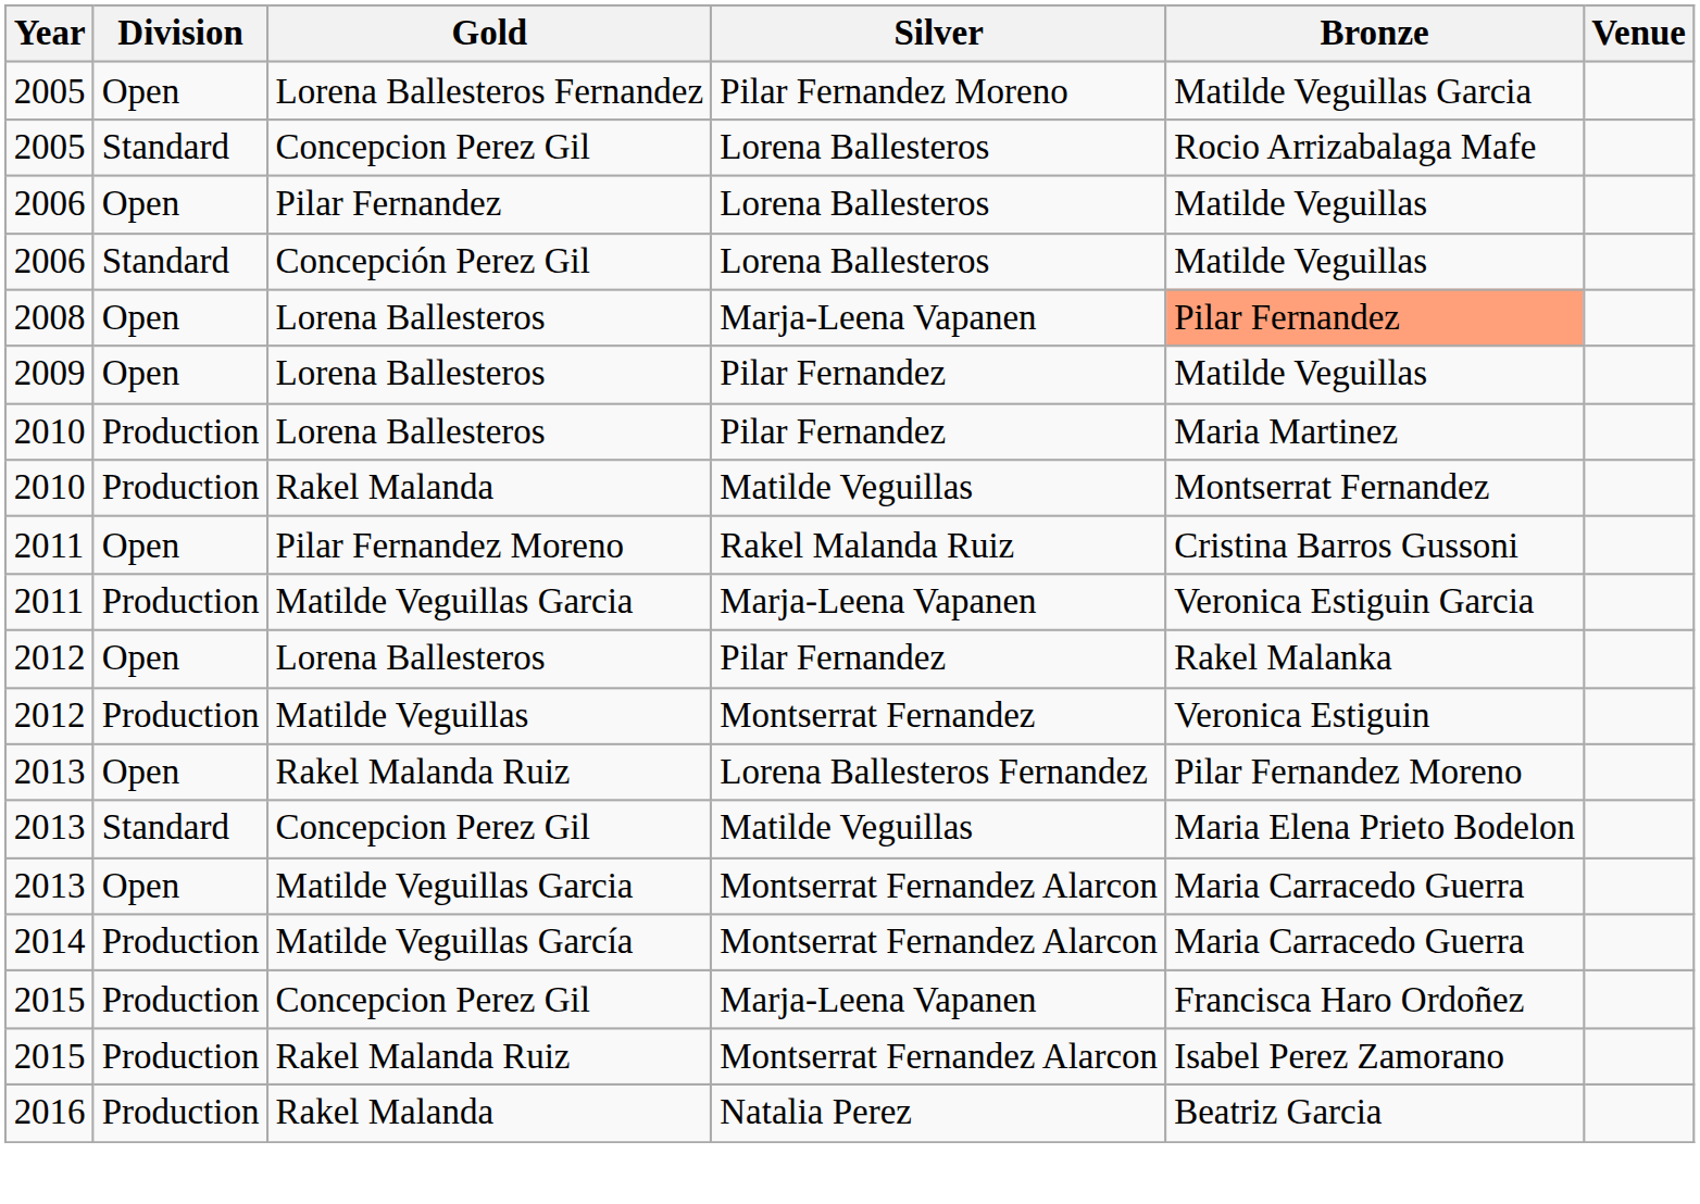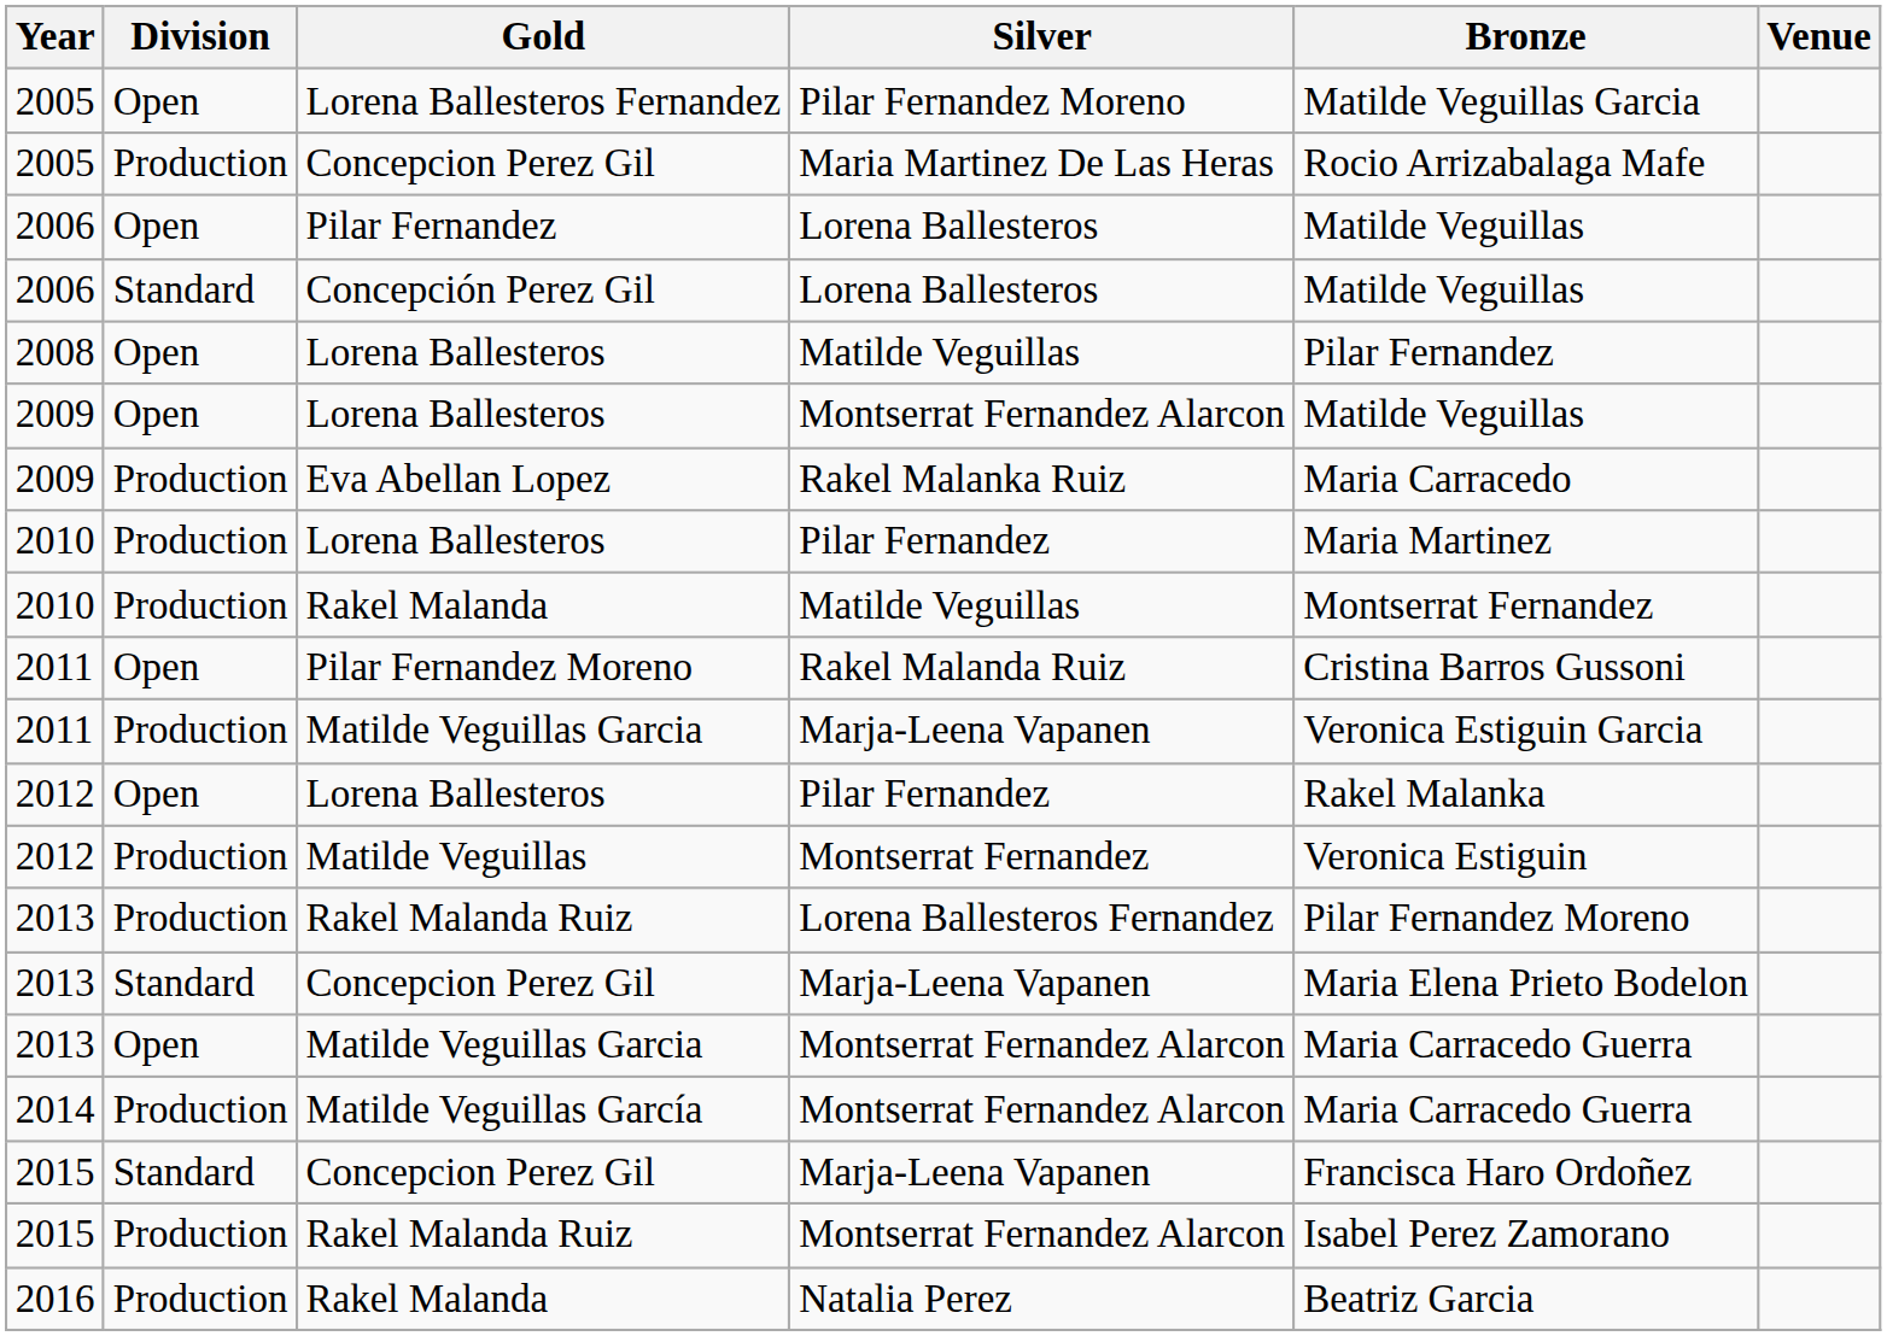2005 / Concepcion Perez Gil | Division: Standard -> Production
2005 / Concepcion Perez Gil | Silver: Lorena Ballesteros -> Maria Martinez De Las Heras
2008 / Lorena Ballesteros | Silver: Marja-Leena Vapanen -> Matilde Veguillas
2008 / Lorena Ballesteros | Bronze: lightsalmon background -> no background
2009 / Lorena Ballesteros | Silver: Pilar Fernandez -> Montserrat Fernandez Alarcon
+ row: 2009 | Production | Eva Abellan Lopez | Rakel Malanka Ruiz | Maria Carracedo
2013 / Rakel Malanda Ruiz | Division: Open -> Production
2013 / Concepcion Perez Gil | Silver: Matilde Veguillas -> Marja-Leena Vapanen
2015 / Concepcion Perez Gil | Division: Production -> Standard
